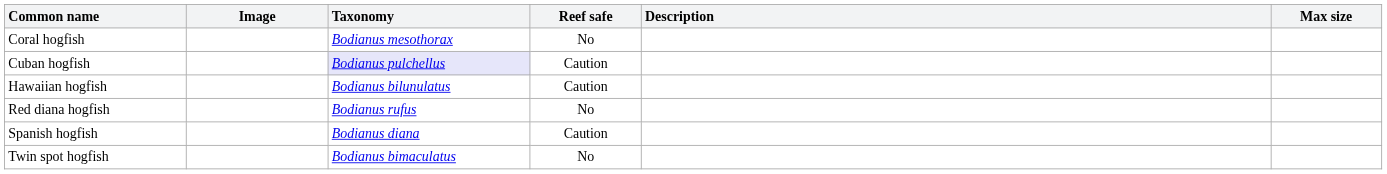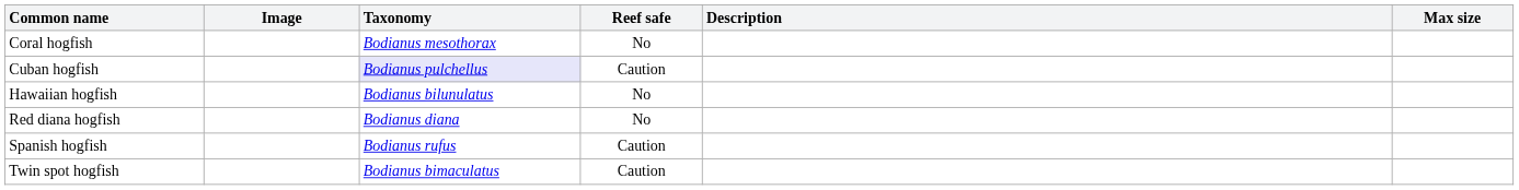Hawaiian hogfish | Reef safe: Caution -> No
Red diana hogfish | Taxonomy: Bodianus rufus -> Bodianus diana
Spanish hogfish | Taxonomy: Bodianus diana -> Bodianus rufus
Twin spot hogfish | Reef safe: No -> Caution
